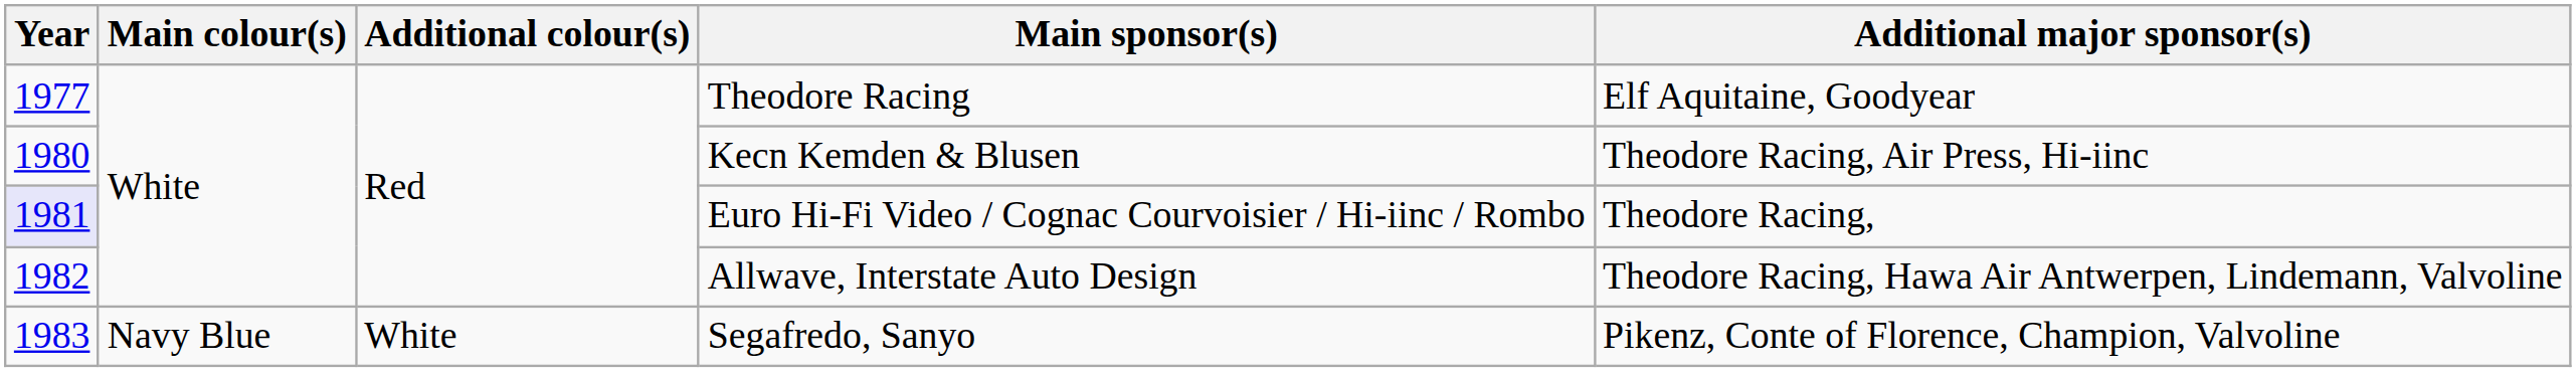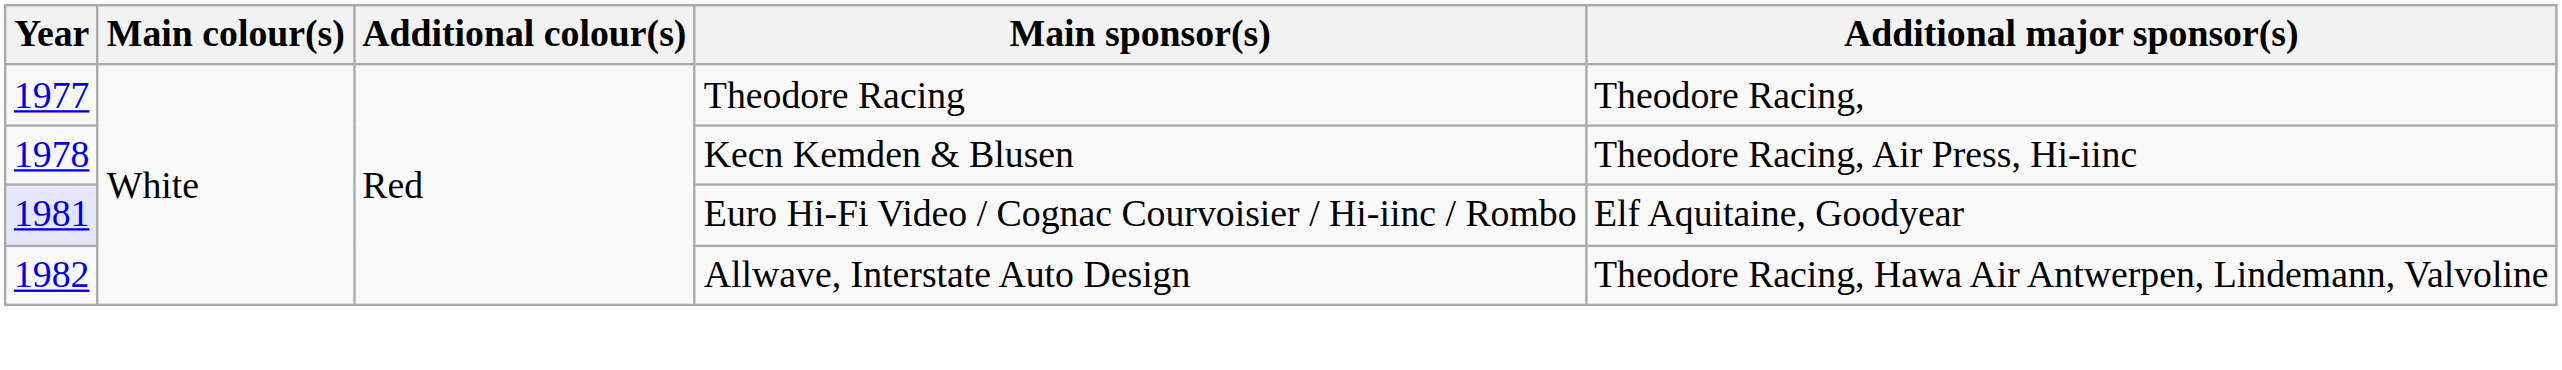Theodore Racing | Additional major sponsor(s): Elf Aquitaine, Goodyear -> Theodore Racing,
Kecn Kemden & Blusen | Year: 1980 -> 1978
Euro Hi-Fi Video / Cognac Courvoisier / Hi-iinc / Rombo | Additional major sponsor(s): Theodore Racing, -> Elf Aquitaine, Goodyear
- row: 1983 | Navy Blue | White | Segafredo, Sanyo | Pikenz, Conte of Florence, Champion, Valvoline
